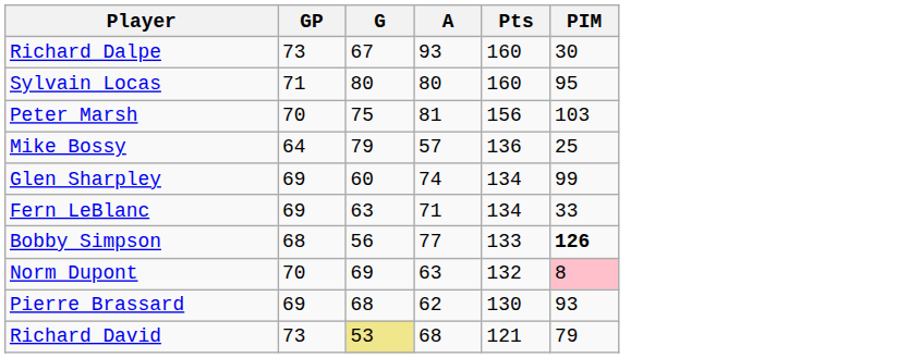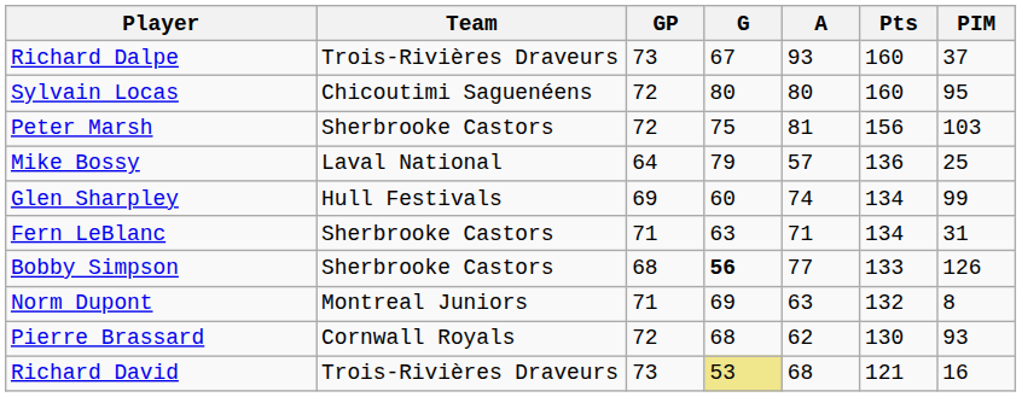+ column: Team | Trois-Rivières Draveurs | Chicoutimi Saguenéens | Sherbrooke Castors | Laval National | Hull Festivals | Sherbrooke Castors | Sherbrooke Castors | Montreal Juniors | Cornwall Royals | Trois-Rivières Draveurs
Richard Dalpe | PIM: 30 -> 37
Sylvain Locas | GP: 71 -> 72
Peter Marsh | GP: 70 -> 72
Fern LeBlanc | GP: 69 -> 71
Fern LeBlanc | PIM: 33 -> 31
Bobby Simpson | G: normal -> bold
Bobby Simpson | PIM: bold -> normal
Norm Dupont | GP: 70 -> 71
Norm Dupont | PIM: pink background -> no background
Pierre Brassard | GP: 69 -> 72
Richard David | PIM: 79 -> 16
